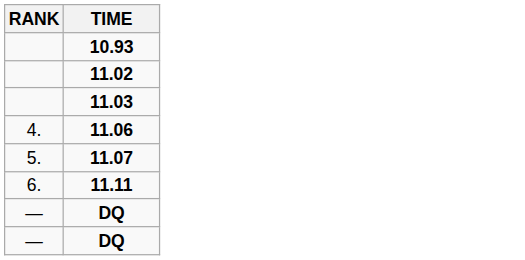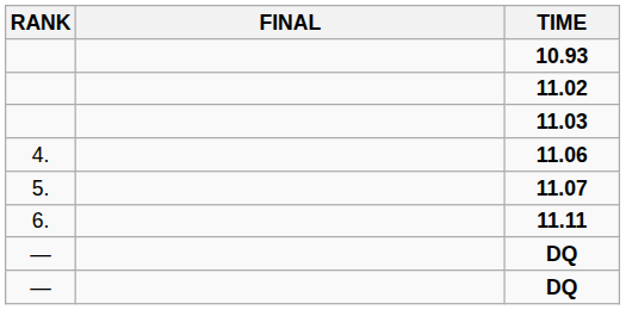+ column: FINAL
